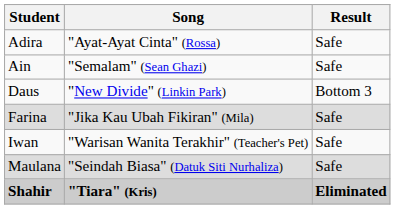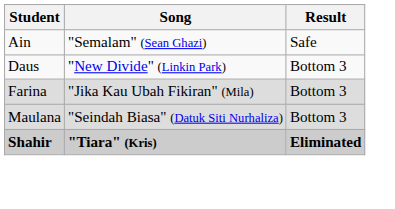- row: Adira | "Ayat-Ayat Cinta" (Rossa) | Safe
Farina | Result: Safe -> Bottom 3
- row: Iwan | "Warisan Wanita Terakhir" (Teacher's Pet) | Safe
Maulana | Result: Safe -> Bottom 3
